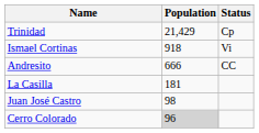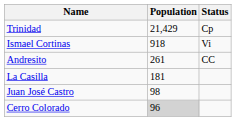Andresito | Population: 666 -> 261
